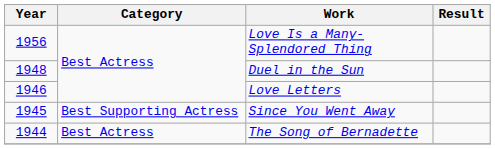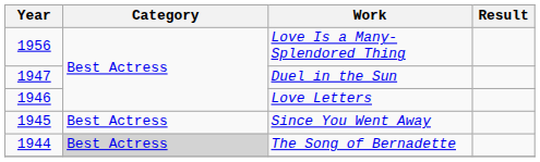Duel in the Sun | Year: 1948 -> 1947
Since You Went Away | Category: Best Supporting Actress -> Best Actress
The Song of Bernadette | Category: no background -> lightgrey background
